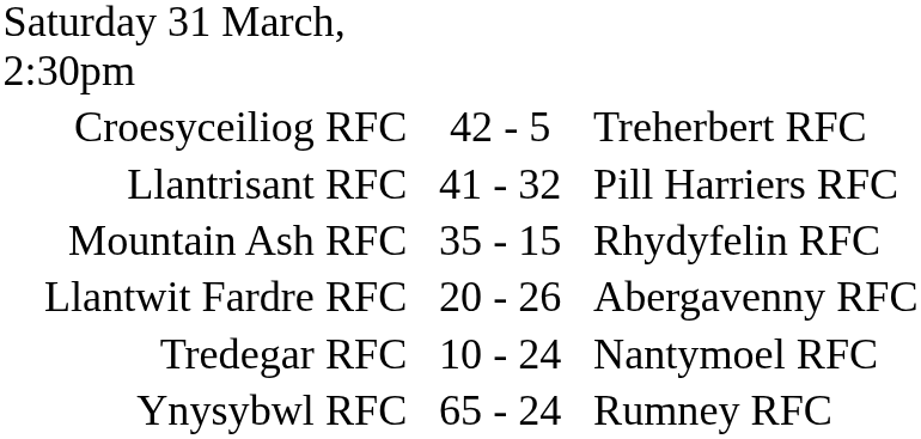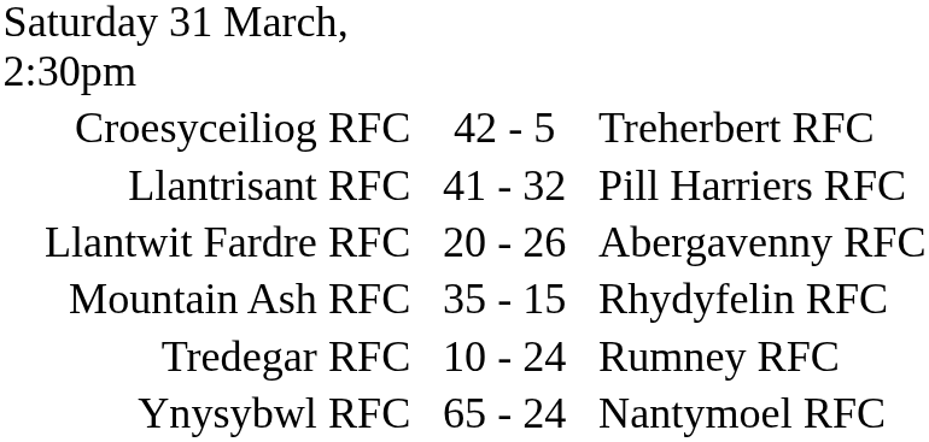rows swapped: Llantwit Fardre RFC <-> Mountain Ash RFC
Tredegar RFC | column 3: Nantymoel RFC -> Rumney RFC
Ynysybwl RFC | column 3: Rumney RFC -> Nantymoel RFC
